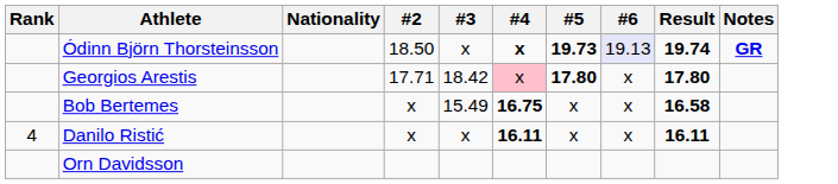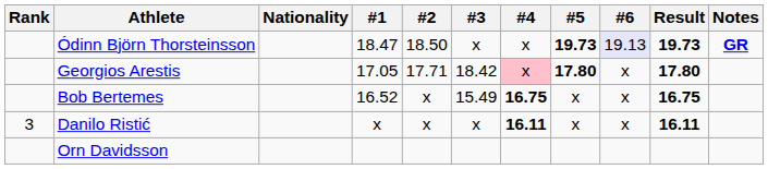+ column: #1 | 18.47 | 17.05 | 16.52 | x
Ódinn Björn Thorsteinsson | #4: bold -> normal
Ódinn Björn Thorsteinsson | Result: 19.74 -> 19.73
Bob Bertemes | Result: 16.58 -> 16.75
Danilo Ristić | Rank: 4 -> 3
